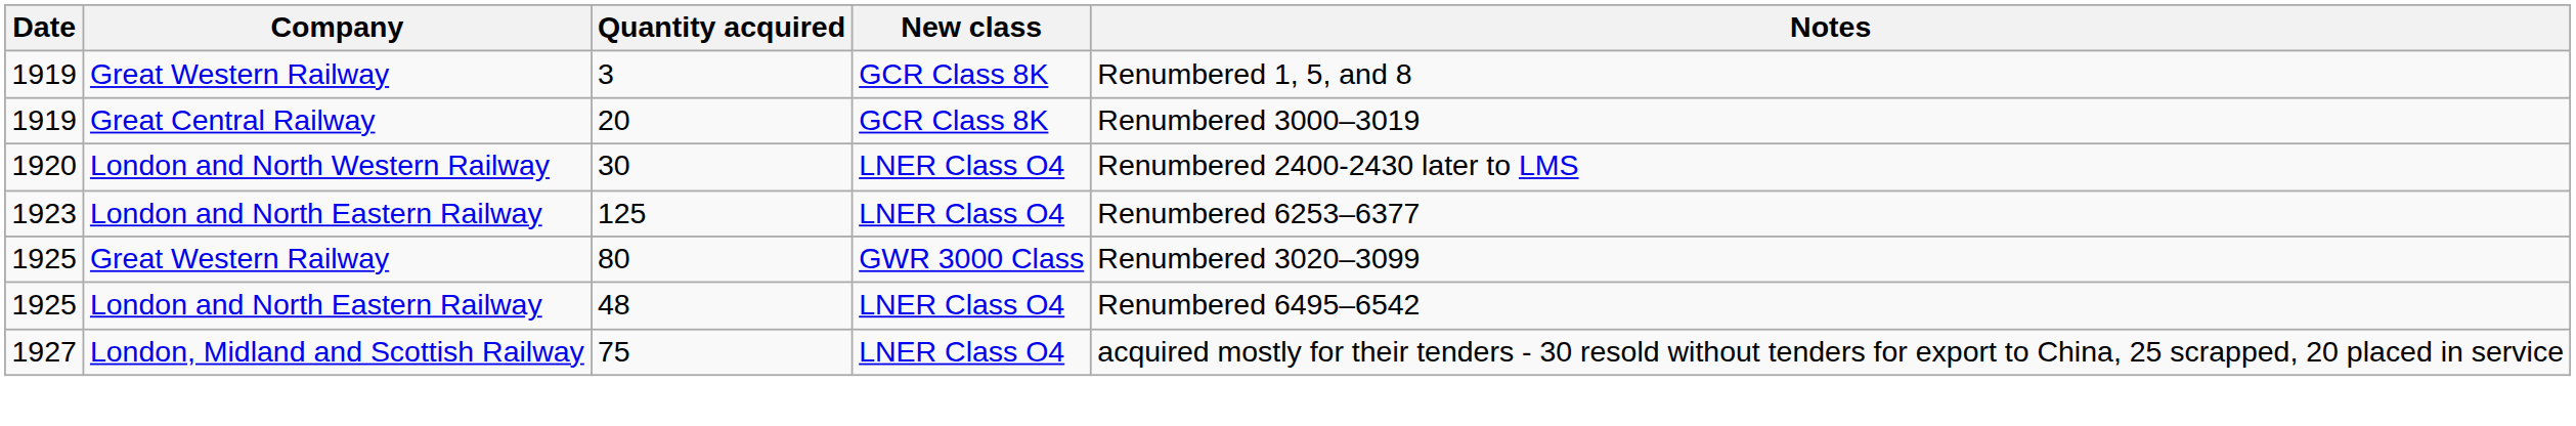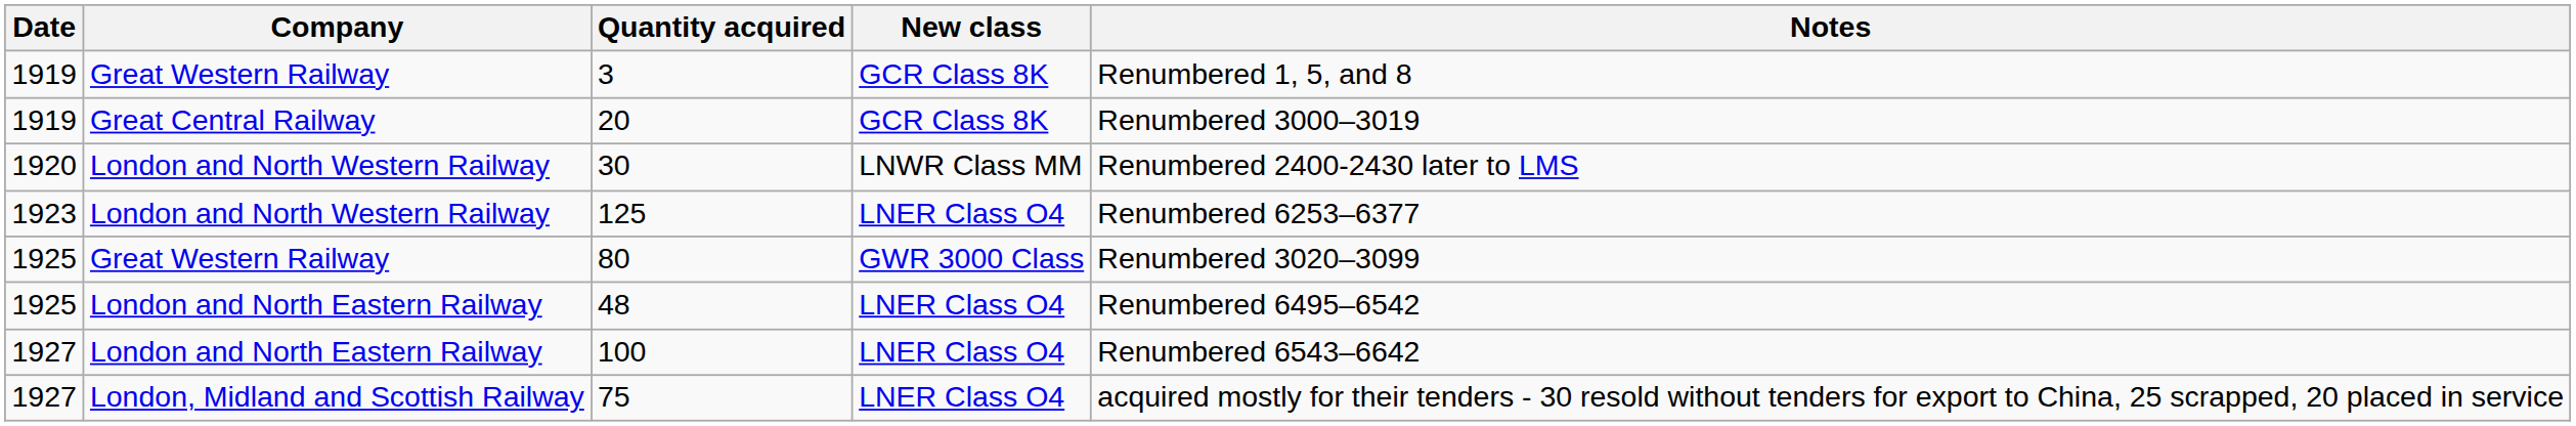30 | New class: LNER Class O4 -> LNWR Class MM
125 | Company: London and North Eastern Railway -> London and North Western Railway
+ row: 1927 | London and North Eastern Railway | 100 | LNER Class O4 | Renumbered 6543–6642
